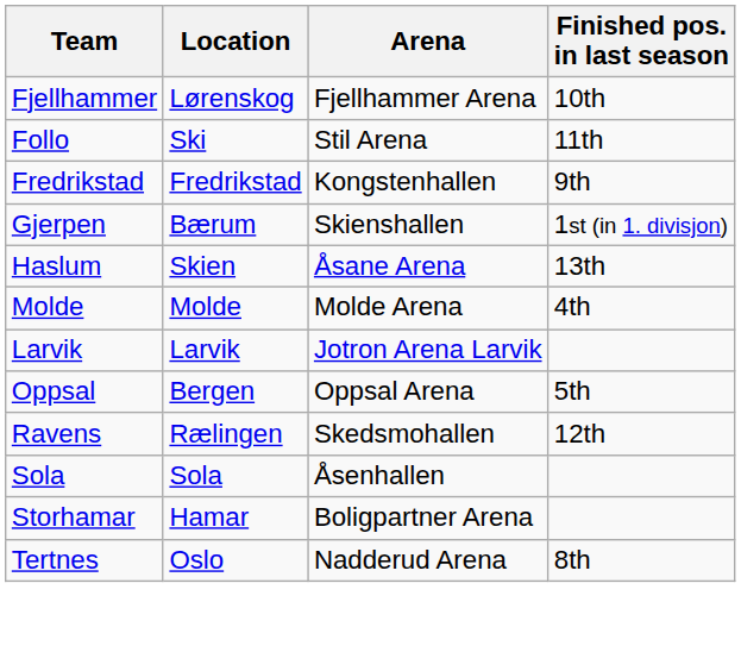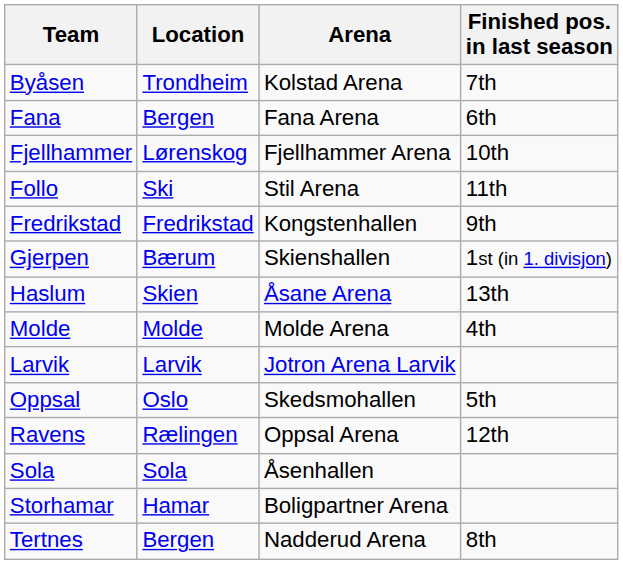+ row: Byåsen | Trondheim | Kolstad Arena | 7th
+ row: Fana | Bergen | Fana Arena | 6th
Oppsal | Location: Bergen -> Oslo
Oppsal | Arena: Oppsal Arena -> Skedsmohallen
Ravens | Arena: Skedsmohallen -> Oppsal Arena
Tertnes | Location: Oslo -> Bergen
